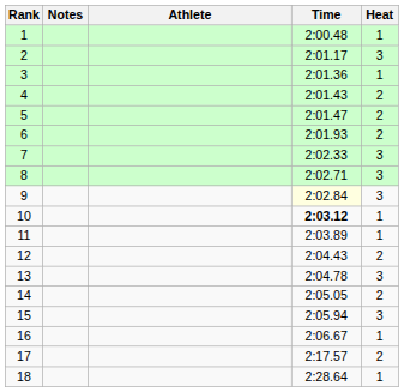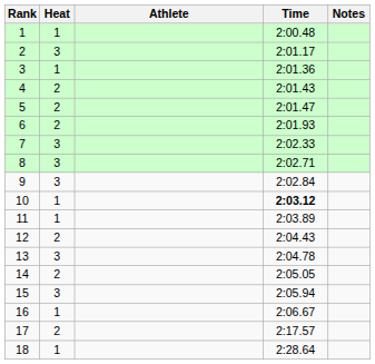columns swapped: Heat <-> Notes
9 | Time: lightyellow background -> no background
